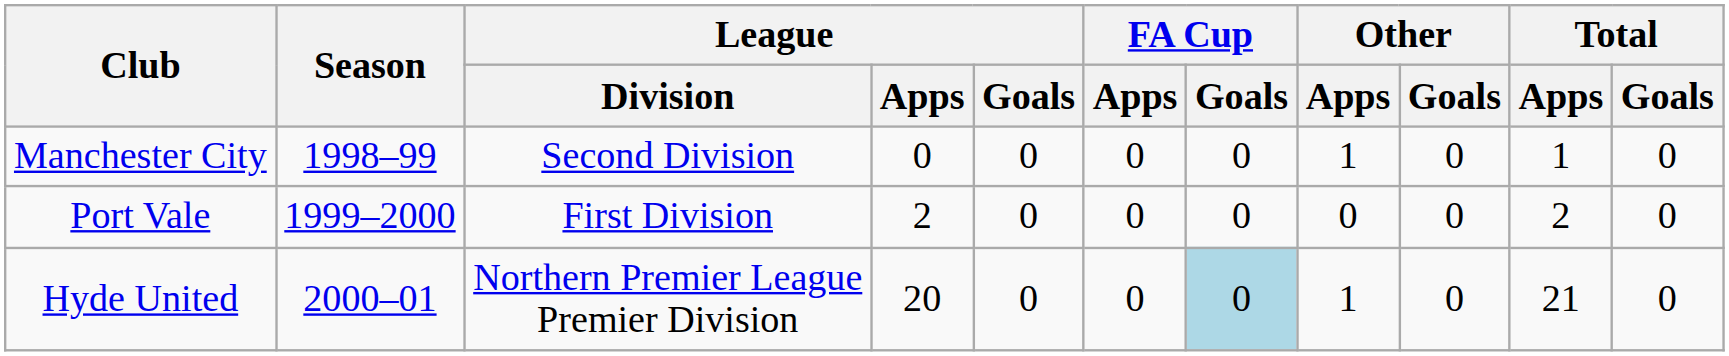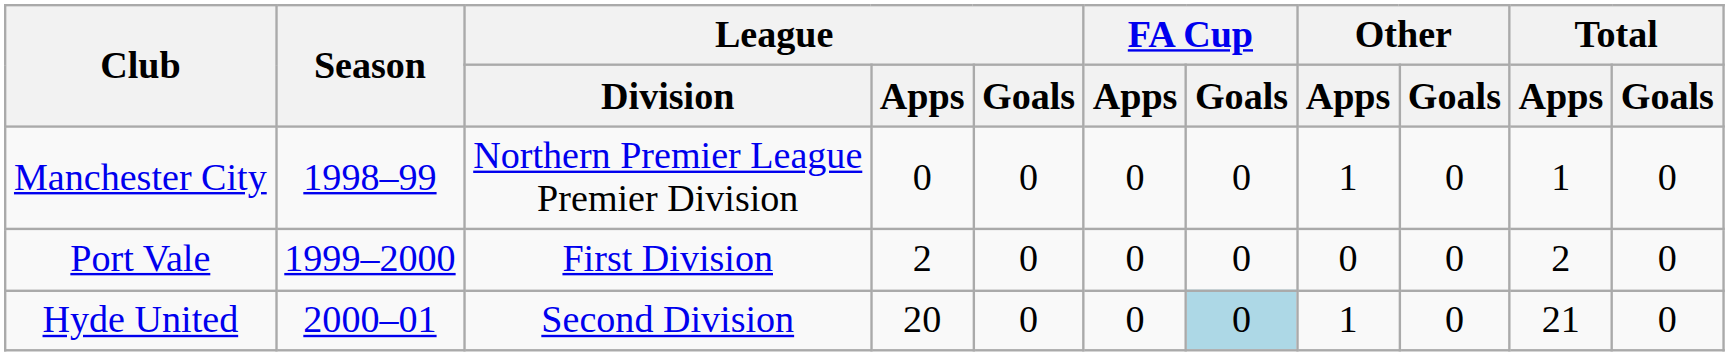Manchester City | League / Division: Second Division -> Northern Premier League Premier Division
Hyde United | League / Division: Northern Premier League Premier Division -> Second Division
